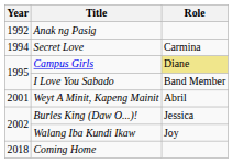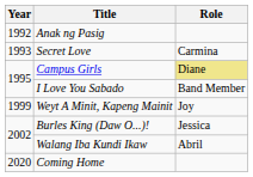Secret Love | Year: 1994 -> 1993
Weyt A Minit, Kapeng Mainit | Year: 2001 -> 1999
Weyt A Minit, Kapeng Mainit | Role: Abril -> Joy
Walang Iba Kundi Ikaw | Role: Joy -> Abril
Coming Home | Year: 2018 -> 2020
